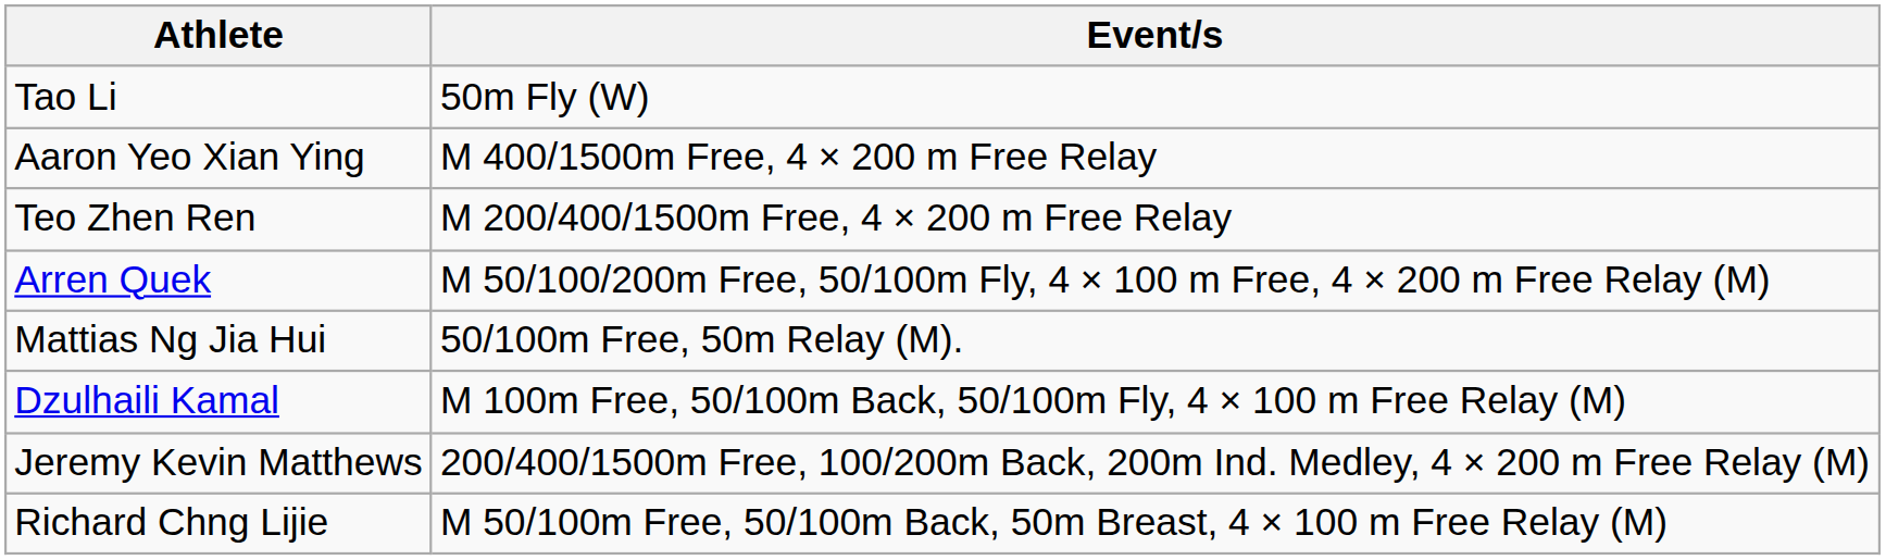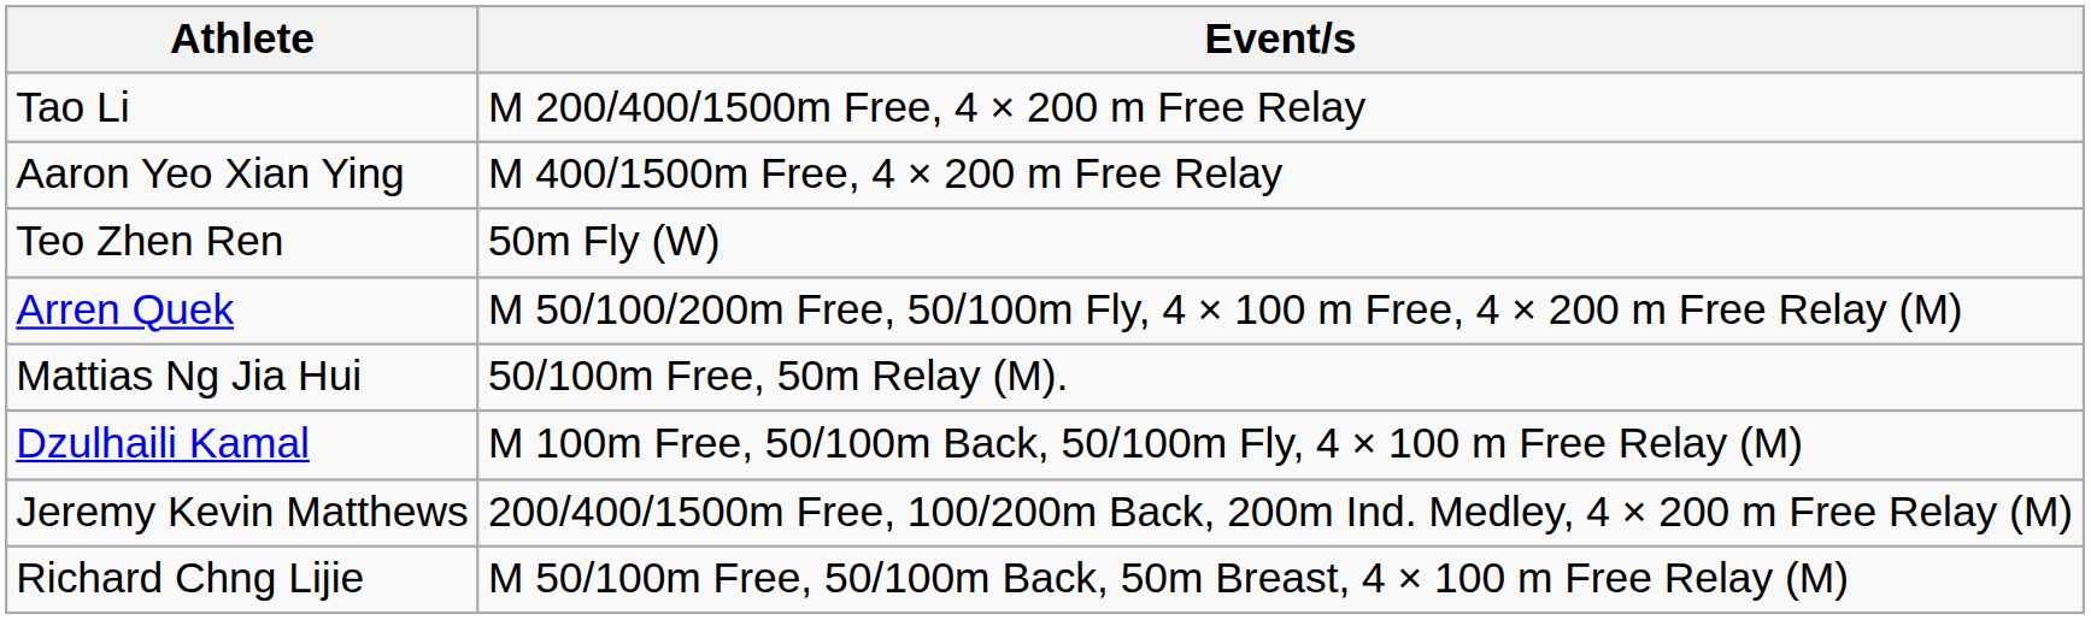Tao Li | Event/s: 50m Fly (W) -> M 200/400/1500m Free, 4 × 200 m Free Relay
Teo Zhen Ren | Event/s: M 200/400/1500m Free, 4 × 200 m Free Relay -> 50m Fly (W)
